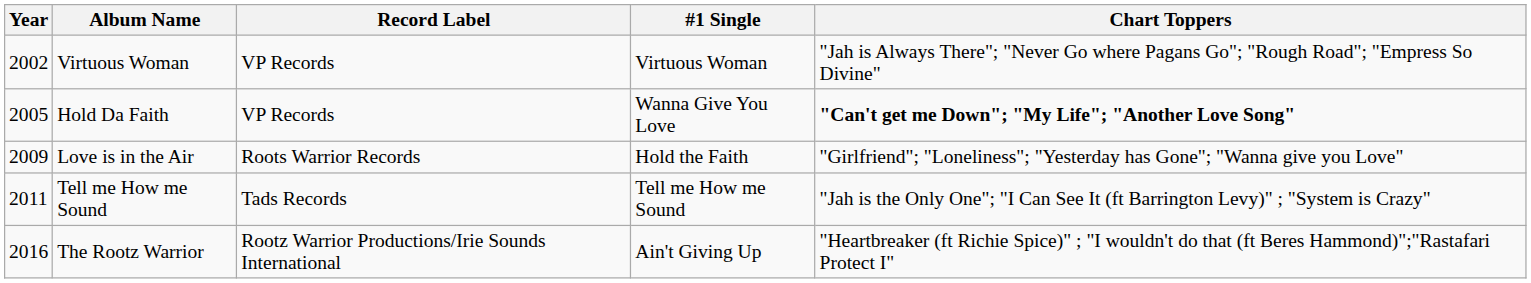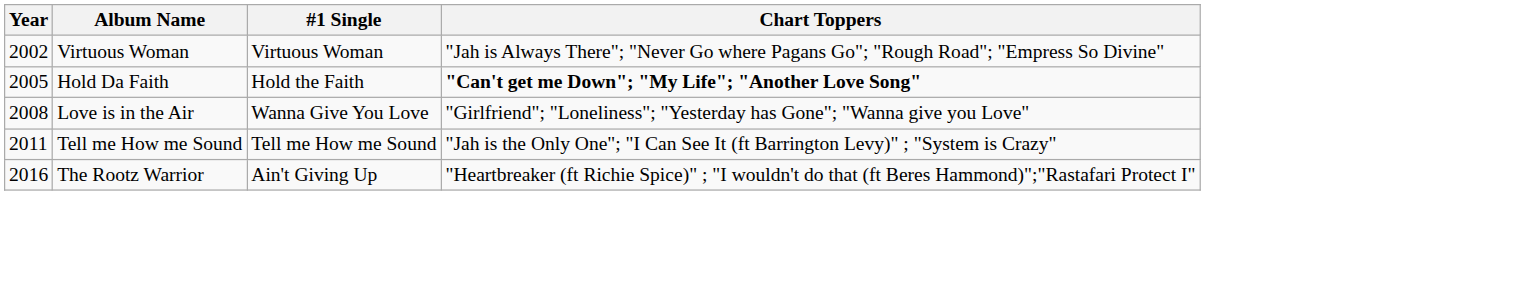- column: Record Label | VP Records | VP Records | Roots Warrior Records | Tads Records | Rootz Warrior Productions/Irie Sounds International
Hold Da Faith | #1 Single: Wanna Give You Love -> Hold the Faith
Love is in the Air | Year: 2009 -> 2008
Love is in the Air | #1 Single: Hold the Faith -> Wanna Give You Love
